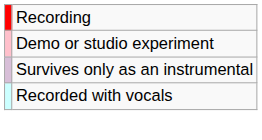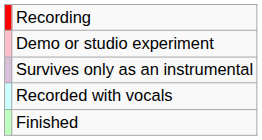+ row: Finished
